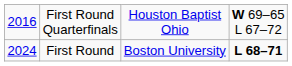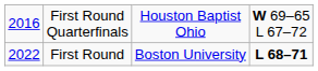First Round | column 1: 2024 -> 2022
